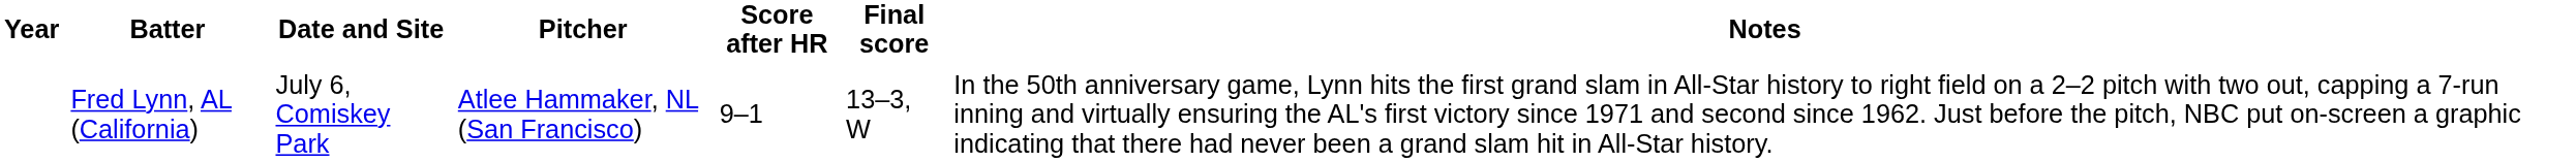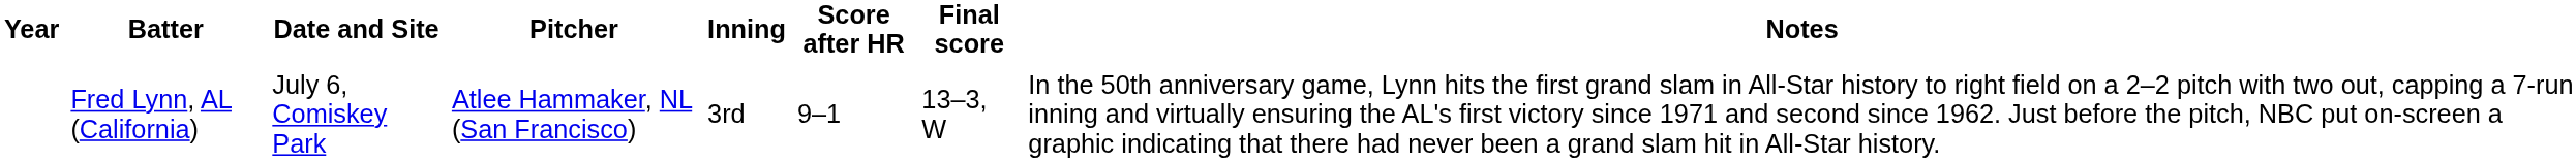+ column: Inning | 3rd
